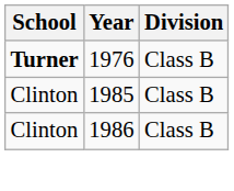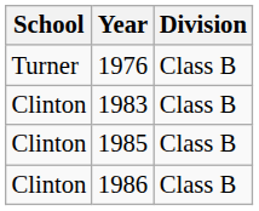1976 | School: bold -> normal
+ row: Clinton | 1983 | Class B
